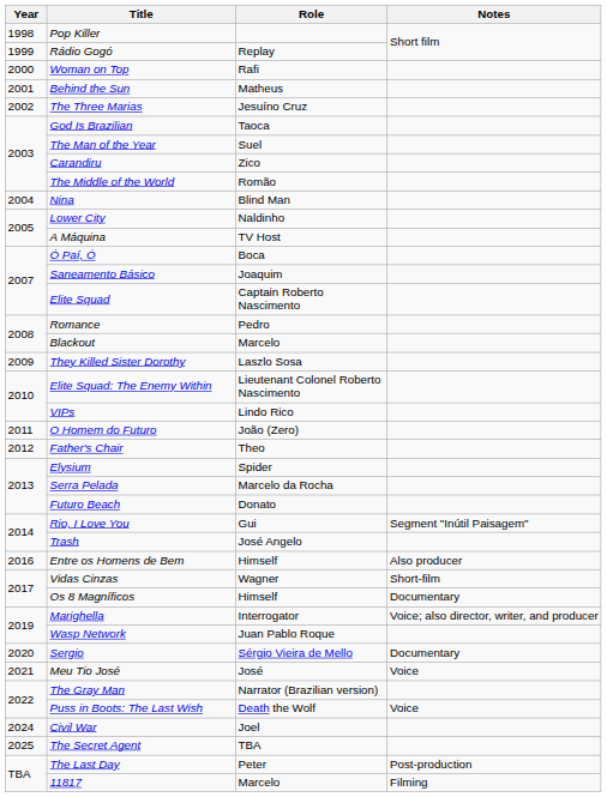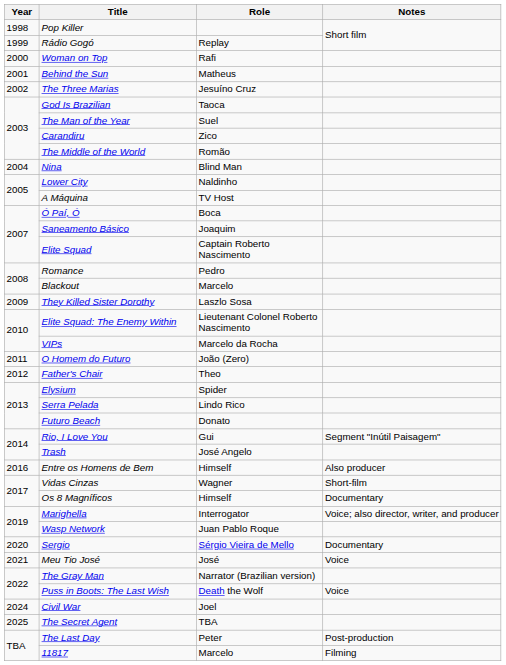VIPs | Role: Lindo Rico -> Marcelo da Rocha
Serra Pelada | Role: Marcelo da Rocha -> Lindo Rico
